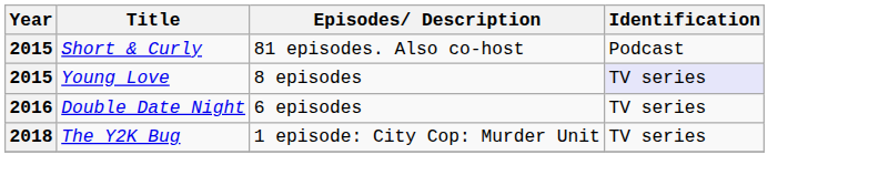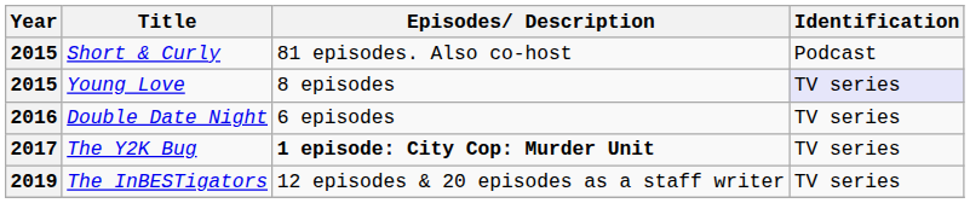The Y2K Bug | Year: 2018 -> 2017
The Y2K Bug | Episodes/ Description: normal -> bold
+ row: 2019 | The InBESTigators | 12 episodes & 20 episodes as a staff writer | TV series
